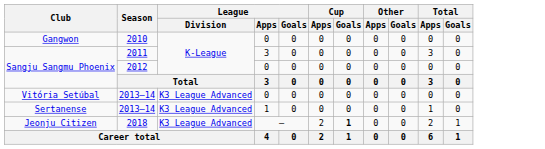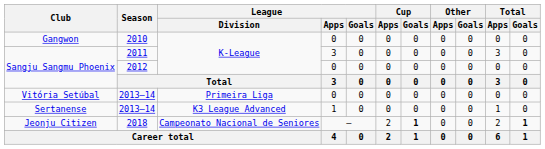Vitória Setúbal | League / Division: K3 League Advanced -> Primeira Liga
Jeonju Citizen | League / Division: K3 League Advanced -> Campeonato Nacional de Seniores
Jeonju Citizen | Total / Goals: normal -> bold
